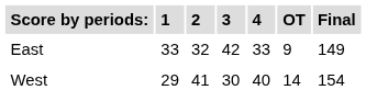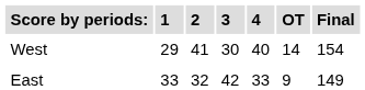rows swapped: West <-> East
